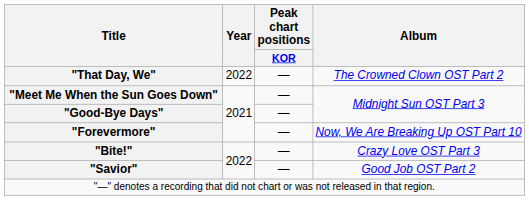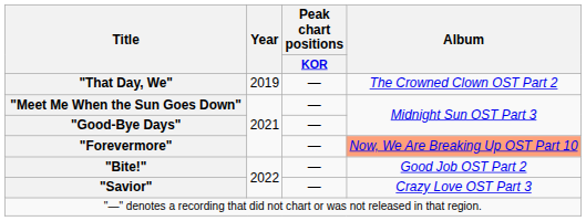"That Day, We" | Year: 2022 -> 2019
"Forevermore" | Album: no background -> lightsalmon background
"Bite!" | Album: Crazy Love OST Part 3 -> Good Job OST Part 2
"Savior" | Album: Good Job OST Part 2 -> Crazy Love OST Part 3
